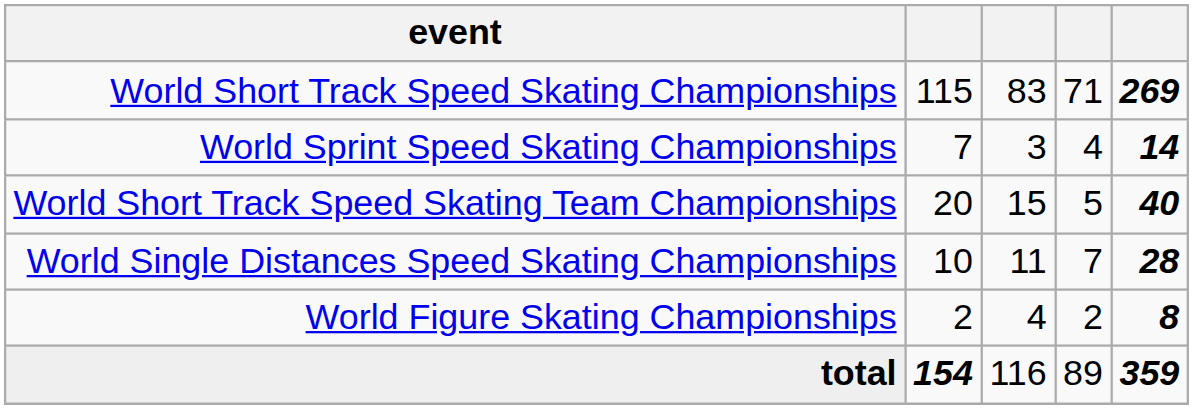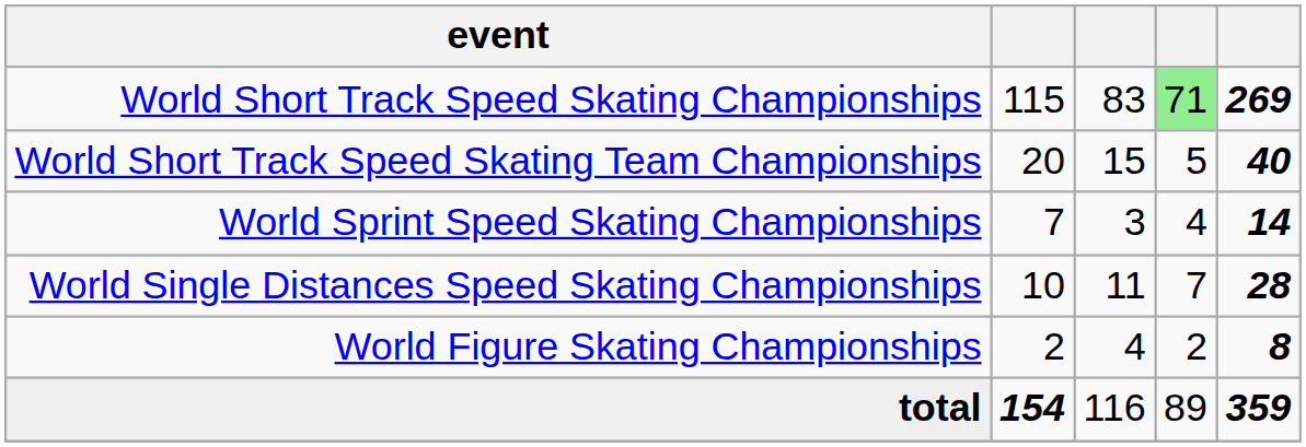World Short Track Speed Skating Championships | column 4: no background -> lightgreen background
rows swapped: World Short Track Speed Skating Team Championships <-> World Sprint Speed Skating Championships
